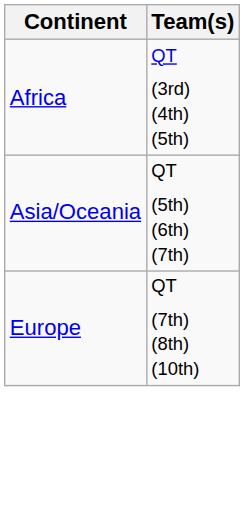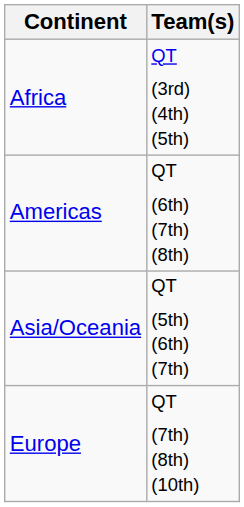+ row: Americas | QT (6th) (7th) (8th)
